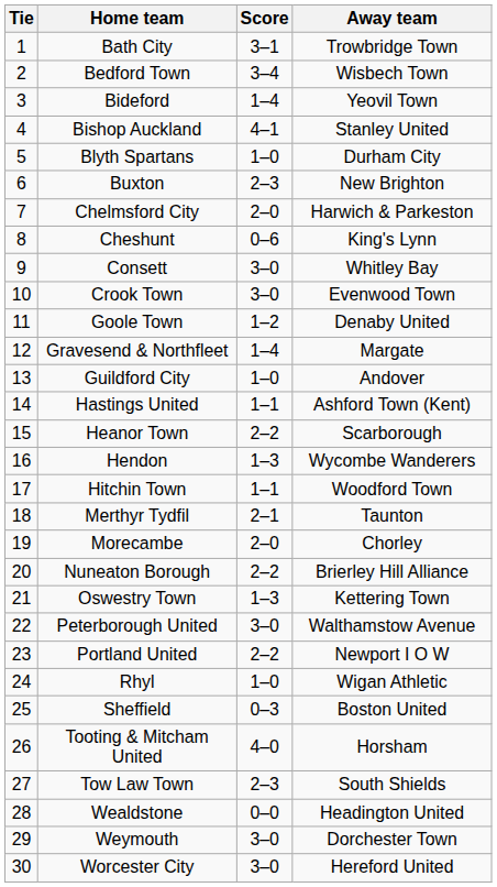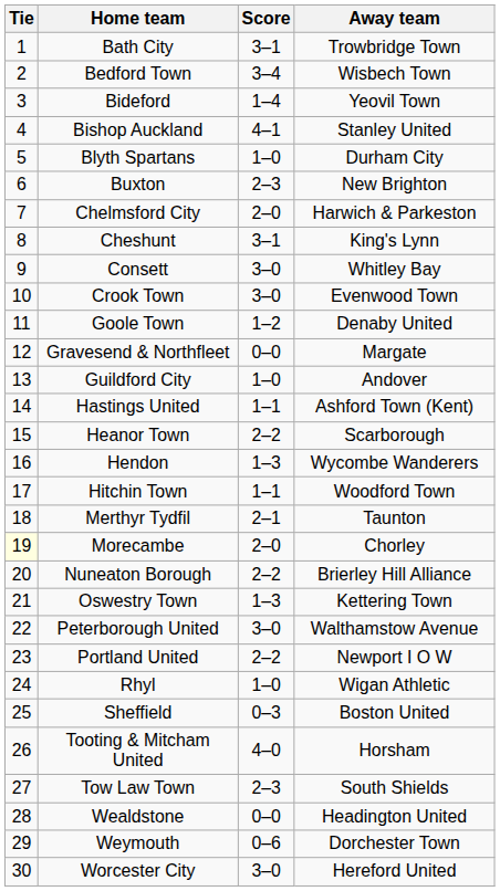Cheshunt | Score: 0–6 -> 3–1
Gravesend & Northfleet | Score: 1–4 -> 0–0
Morecambe | Tie: no background -> lightyellow background
Weymouth | Score: 3–0 -> 0–6
